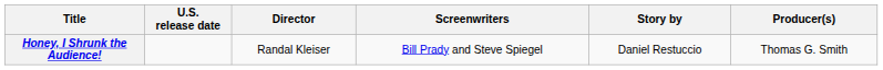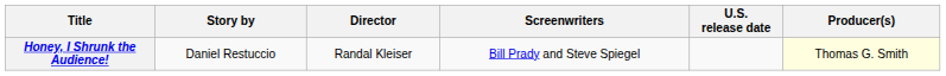columns swapped: U.S. release date <-> Story by
Honey, I Shrunk the Audience! | Producer(s): no background -> lightyellow background
